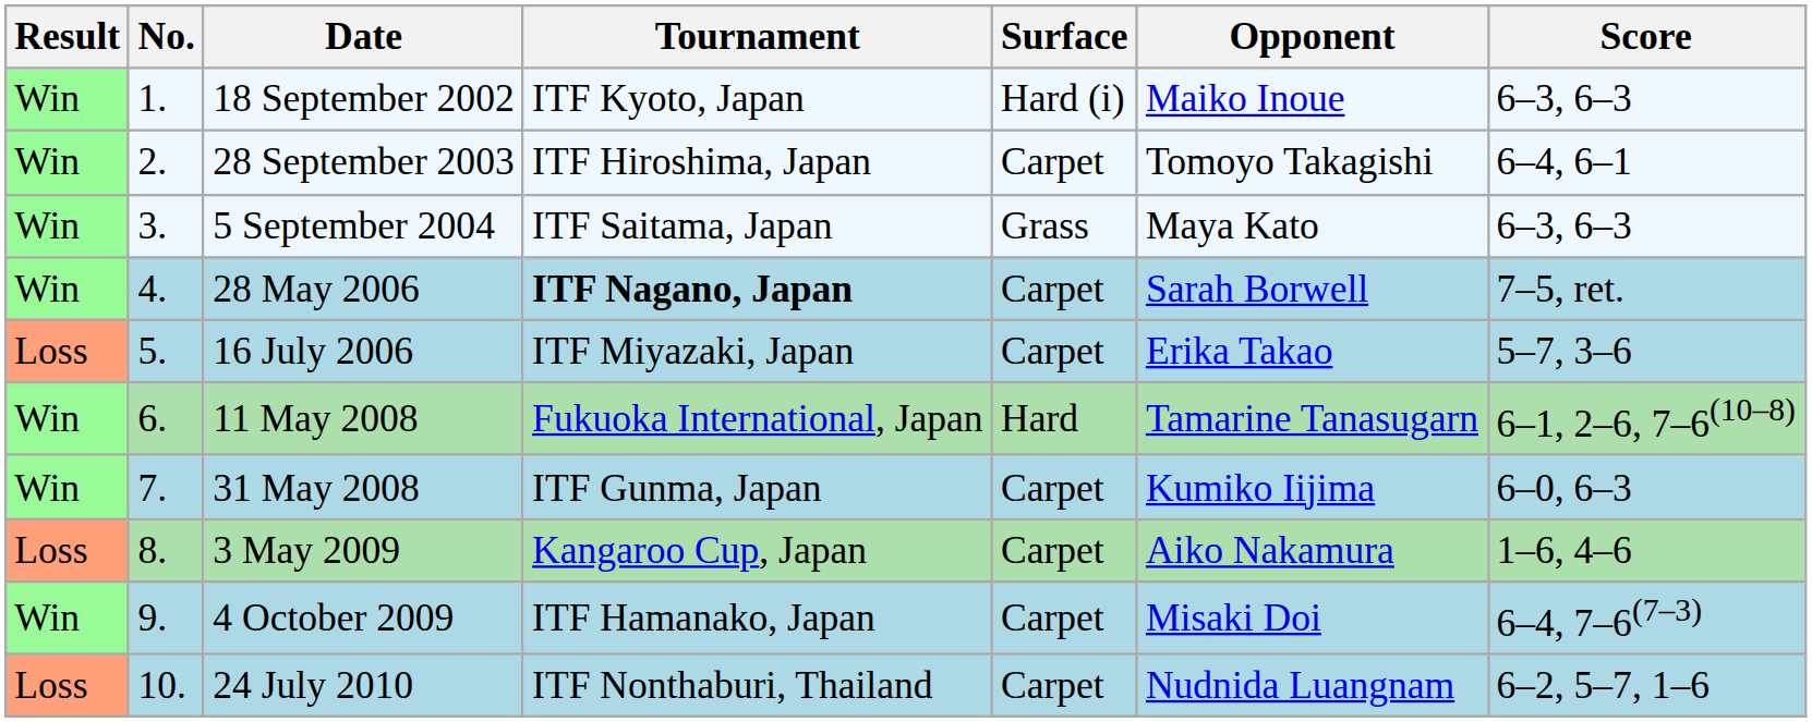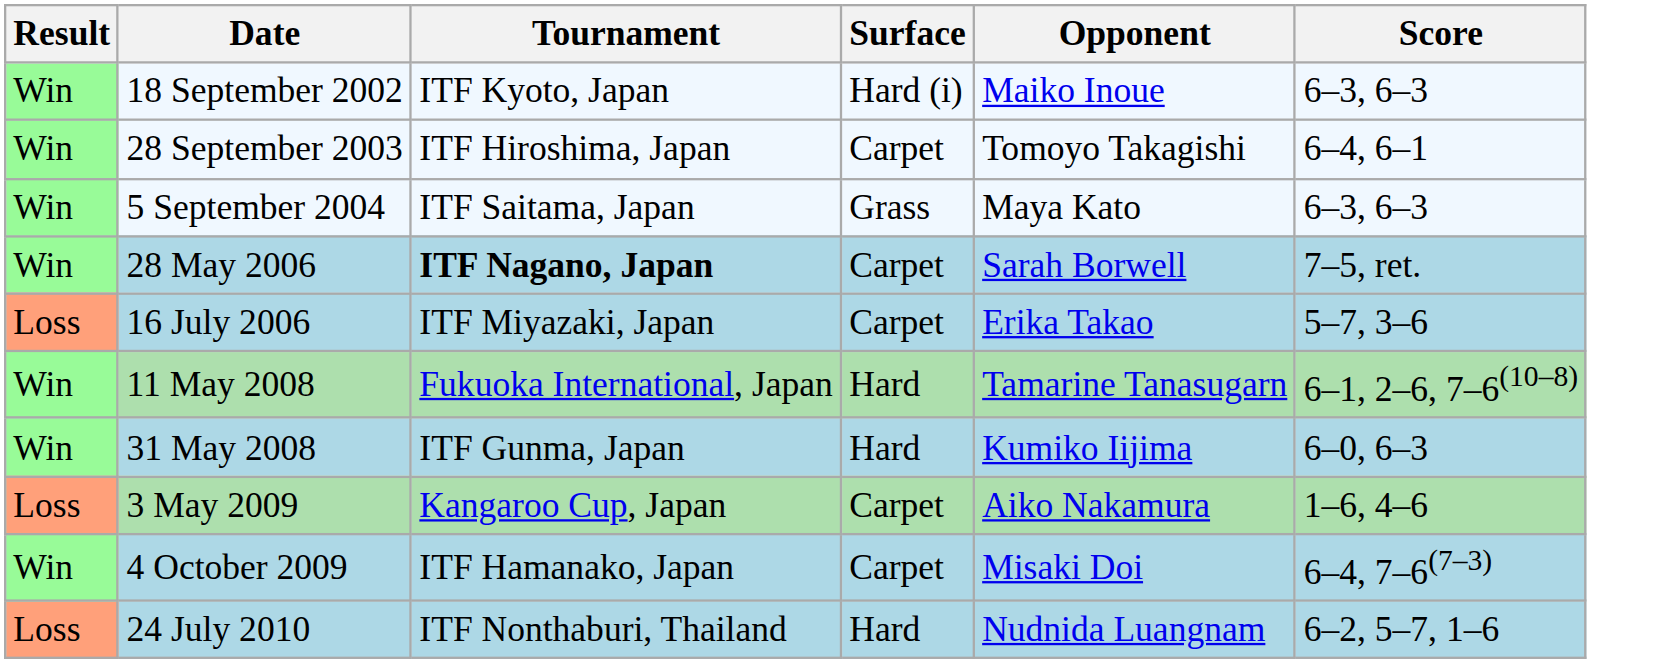- column: No. | 1. | 2. | 3. | 4. | 5. | 6. | 7. | 8. | 9. | 10.
31 May 2008 | Surface: Carpet -> Hard
24 July 2010 | Surface: Carpet -> Hard
